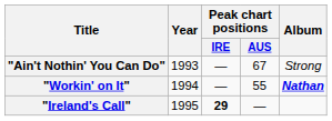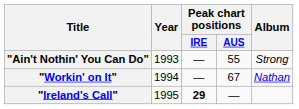"Ain't Nothin' You Can Do" | Peak chart positions / AUS: 67 -> 55
"Workin' on It" | Peak chart positions / AUS: 55 -> 67
"Workin' on It" | Album: bold -> normal
